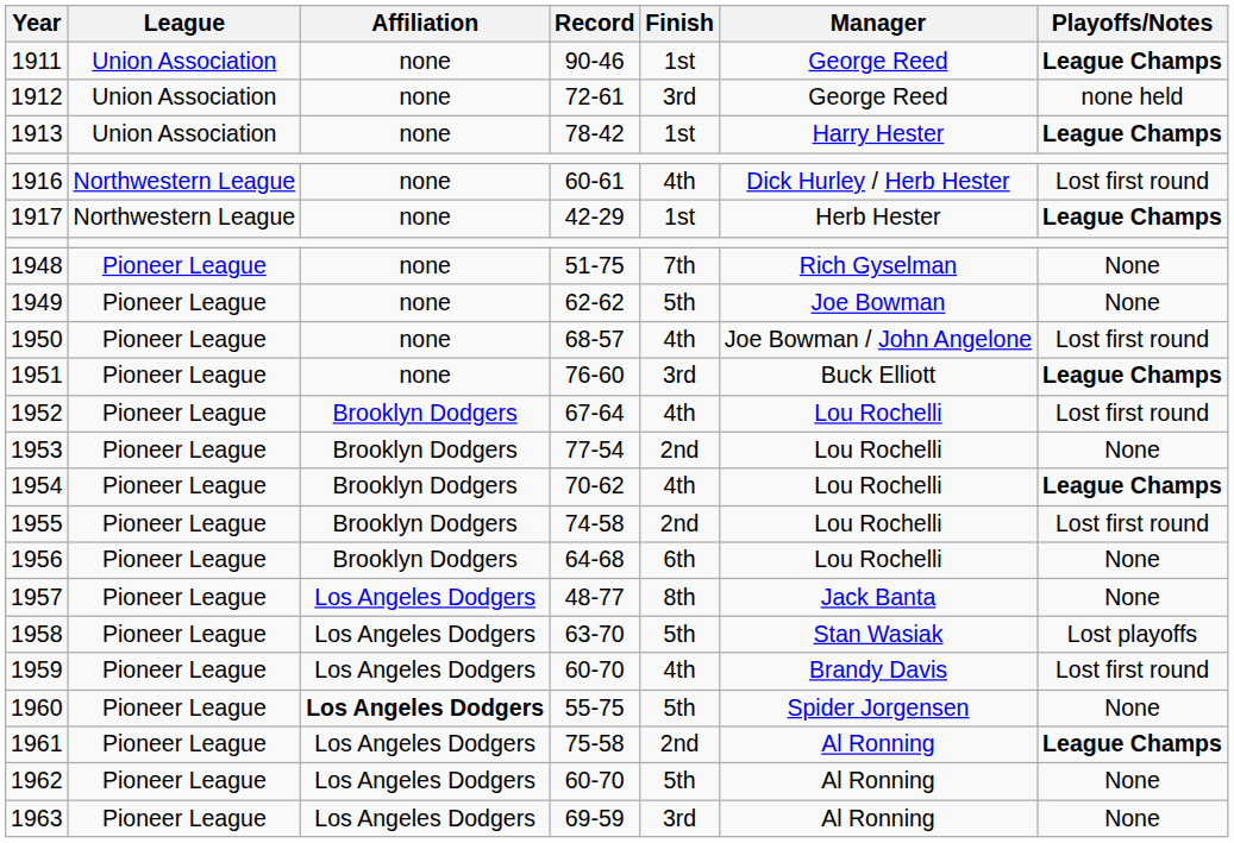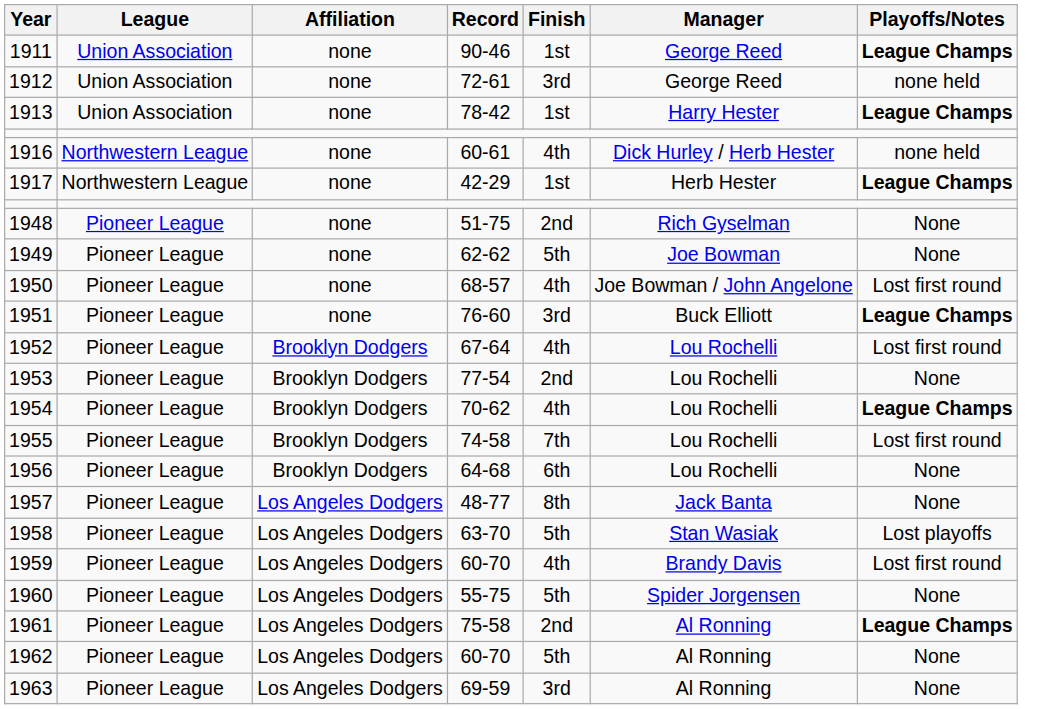1916 | Playoffs/Notes: Lost first round -> none held
1948 | Finish: 7th -> 2nd
1955 | Finish: 2nd -> 7th
1960 | Affiliation: bold -> normal
